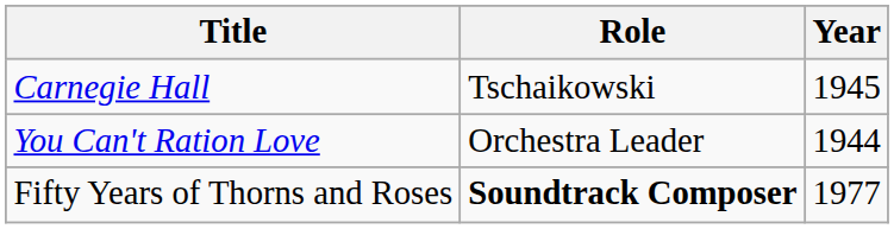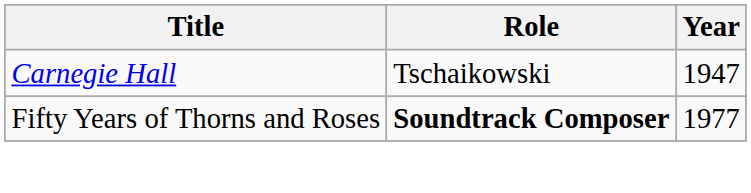Carnegie Hall | Year: 1945 -> 1947
- row: You Can't Ration Love | Orchestra Leader | 1944
